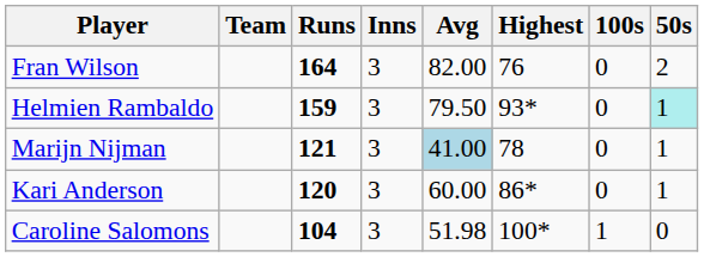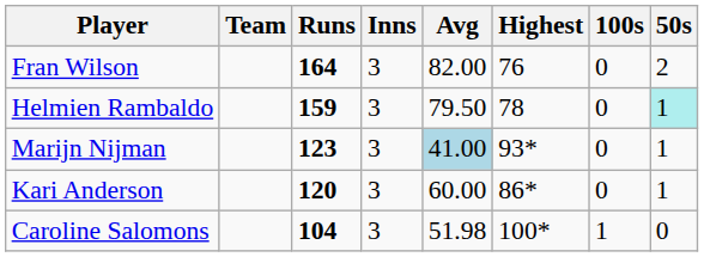Helmien Rambaldo | Highest: 93* -> 78
Marijn Nijman | Runs: 121 -> 123
Marijn Nijman | Highest: 78 -> 93*
